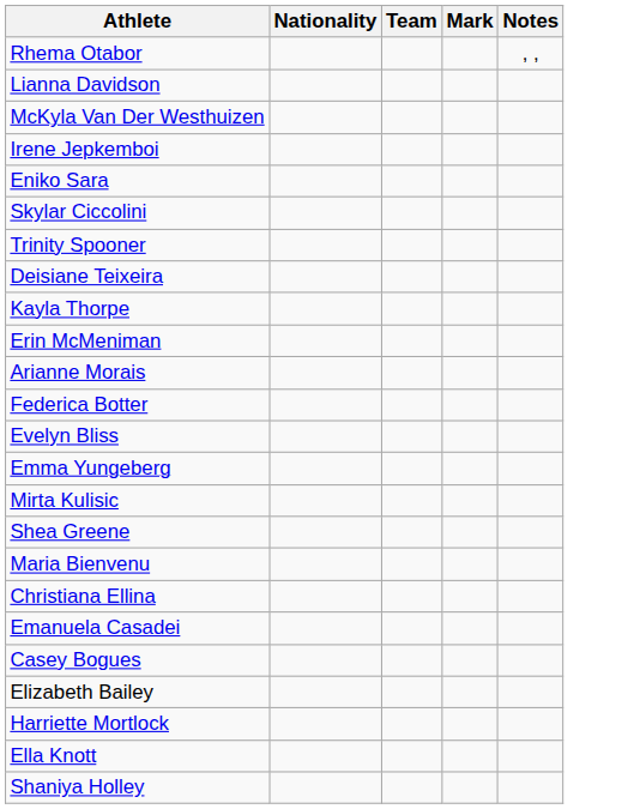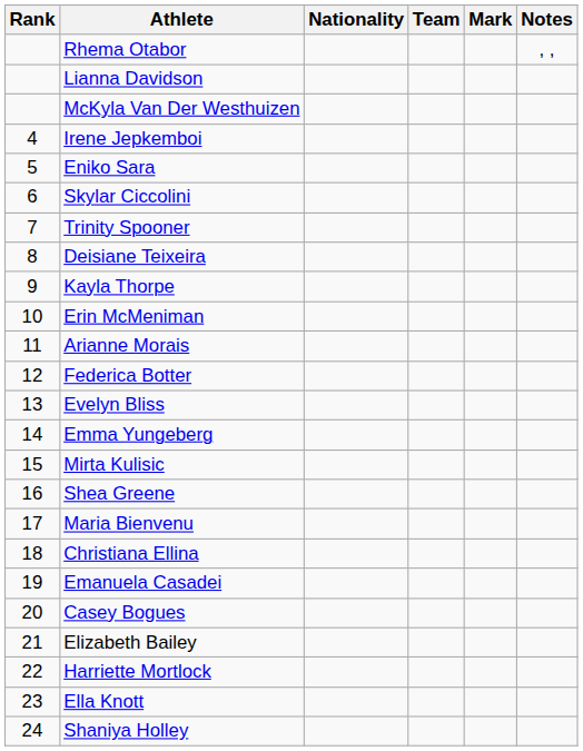+ column: Rank | 4 | 5 | 6 | 7 | 8 | 9 | 10 | 11 | 12 | 13 | 14 | 15 | 16 | 17 | 18 | 19 | 20 | 21 | 22 | 23 | 24
